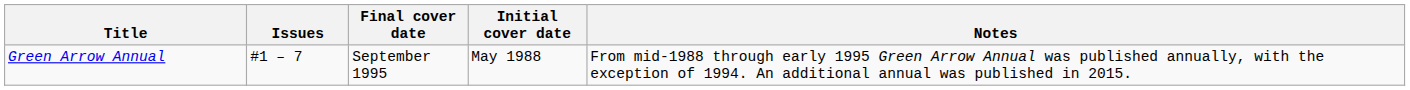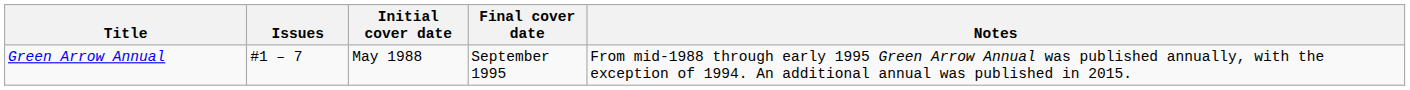columns swapped: Initial cover date <-> Final cover date
